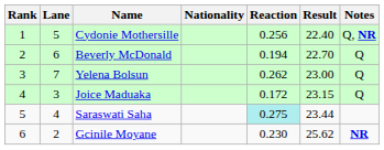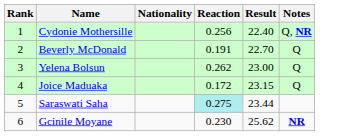- column: Lane | 5 | 6 | 7 | 3 | 4 | 2
Beverly McDonald | Reaction: 0.194 -> 0.191
